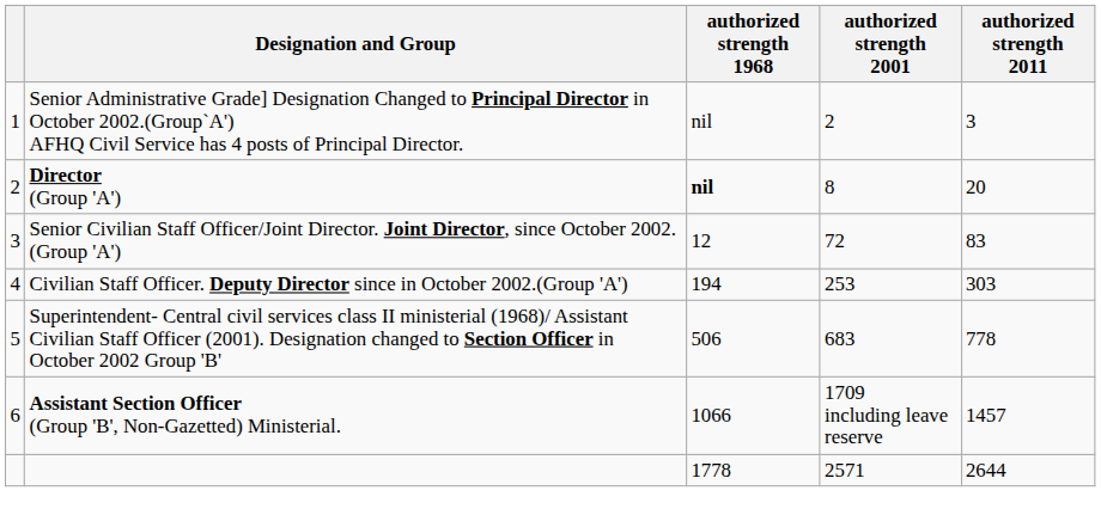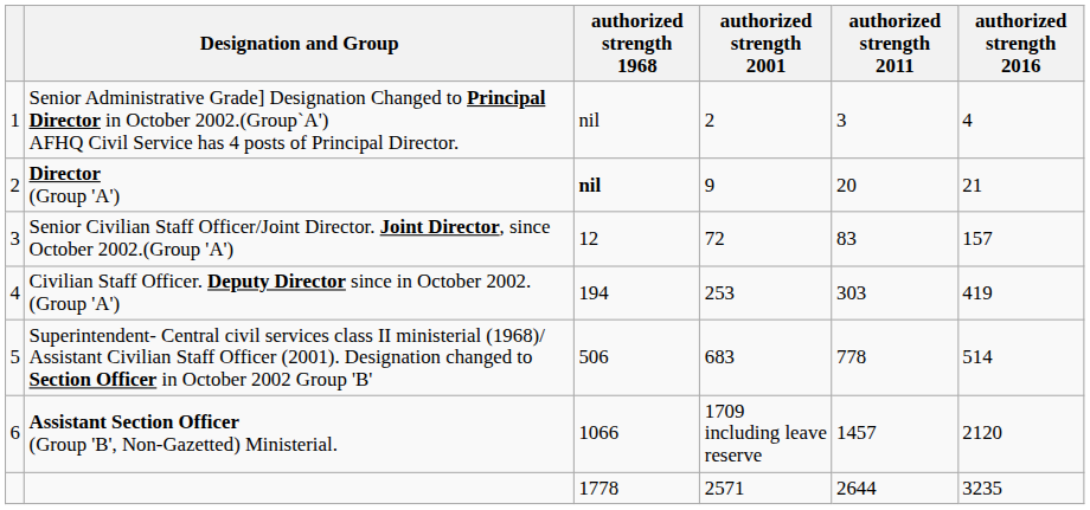+ column: authorized strength 2016 | 4 | 21 | 157 | 419 | 514 | 2120 | 3235
Director (Group 'A') | authorized strength 2001: 8 -> 9
